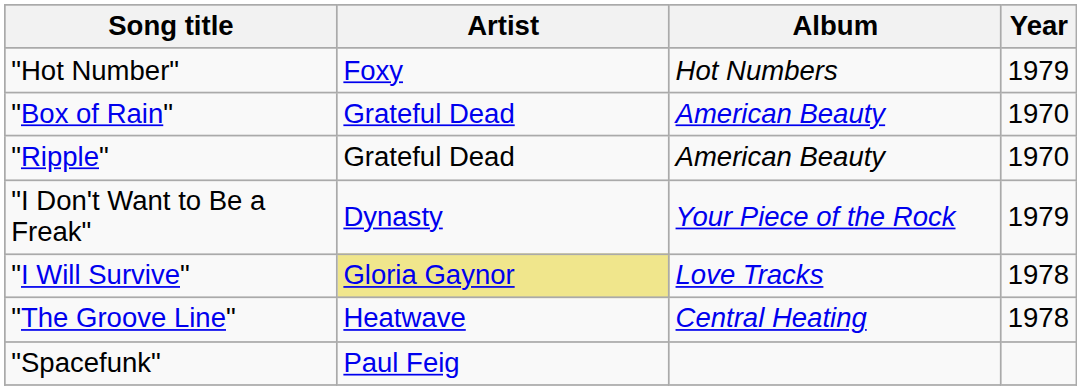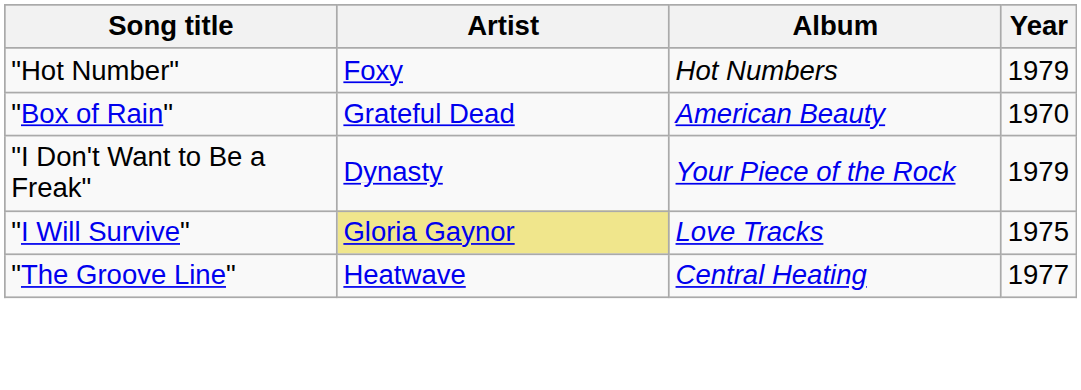- row: "Ripple" | Grateful Dead | American Beauty | 1970
"I Will Survive" | Year: 1978 -> 1975
"The Groove Line" | Year: 1978 -> 1977
- row: "Spacefunk" | Paul Feig
